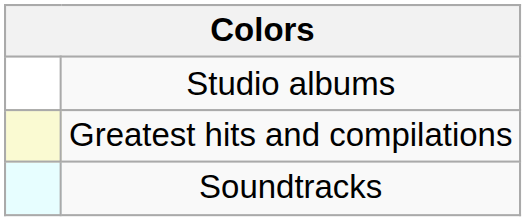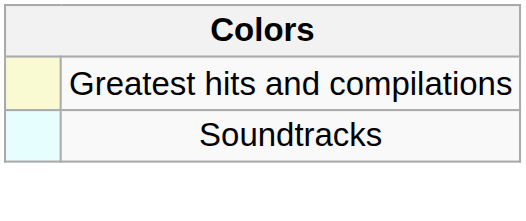- row: Studio albums
